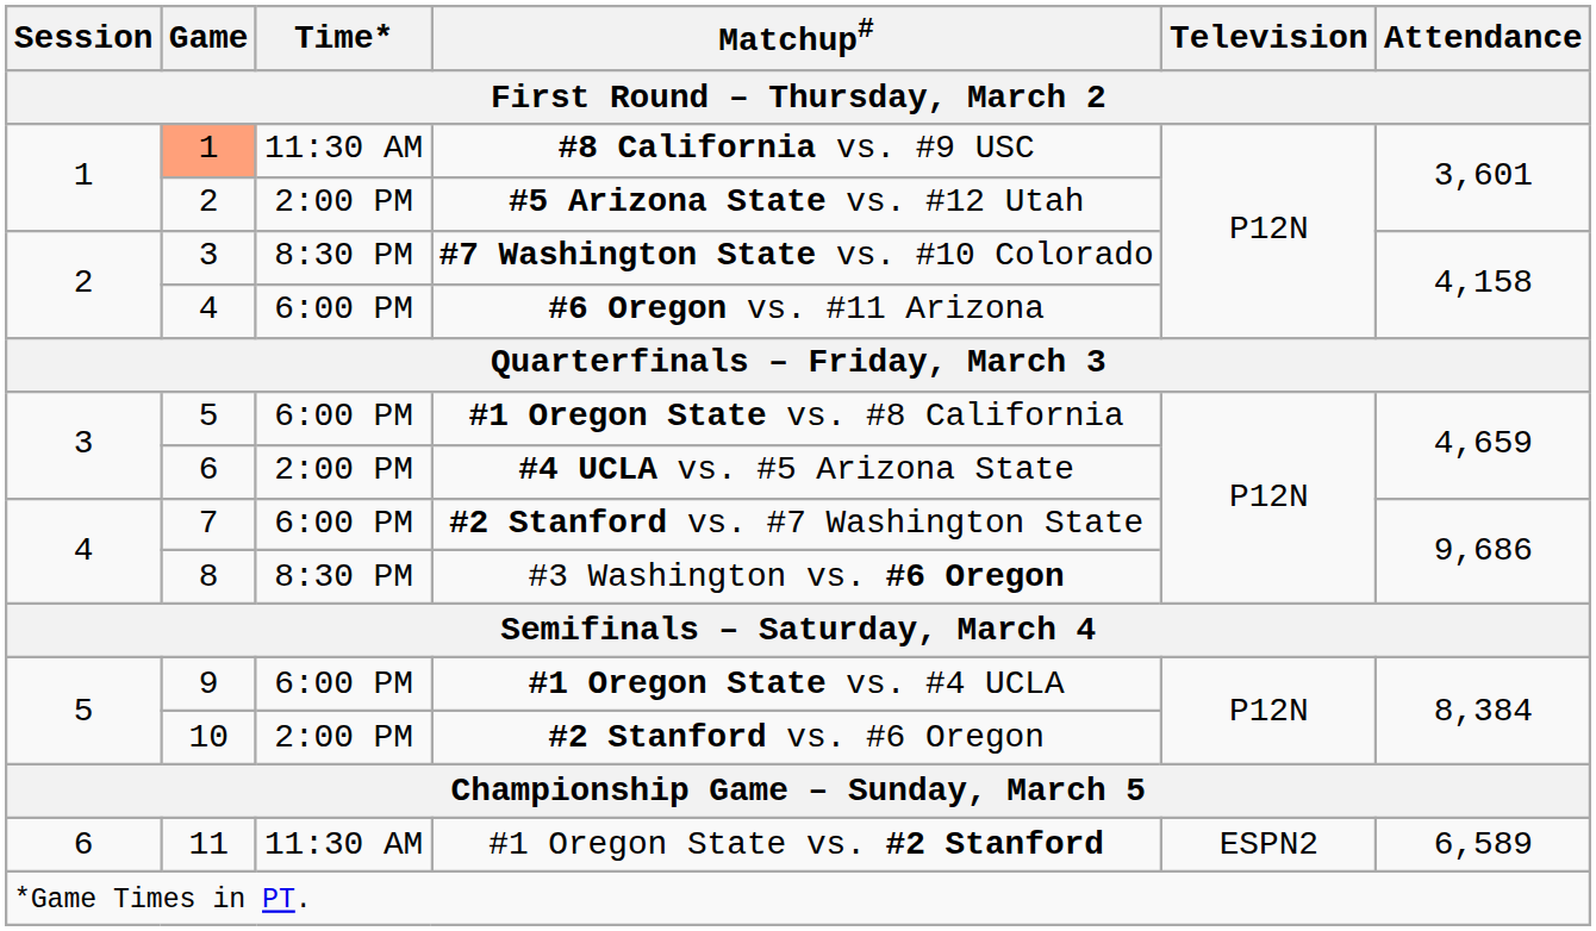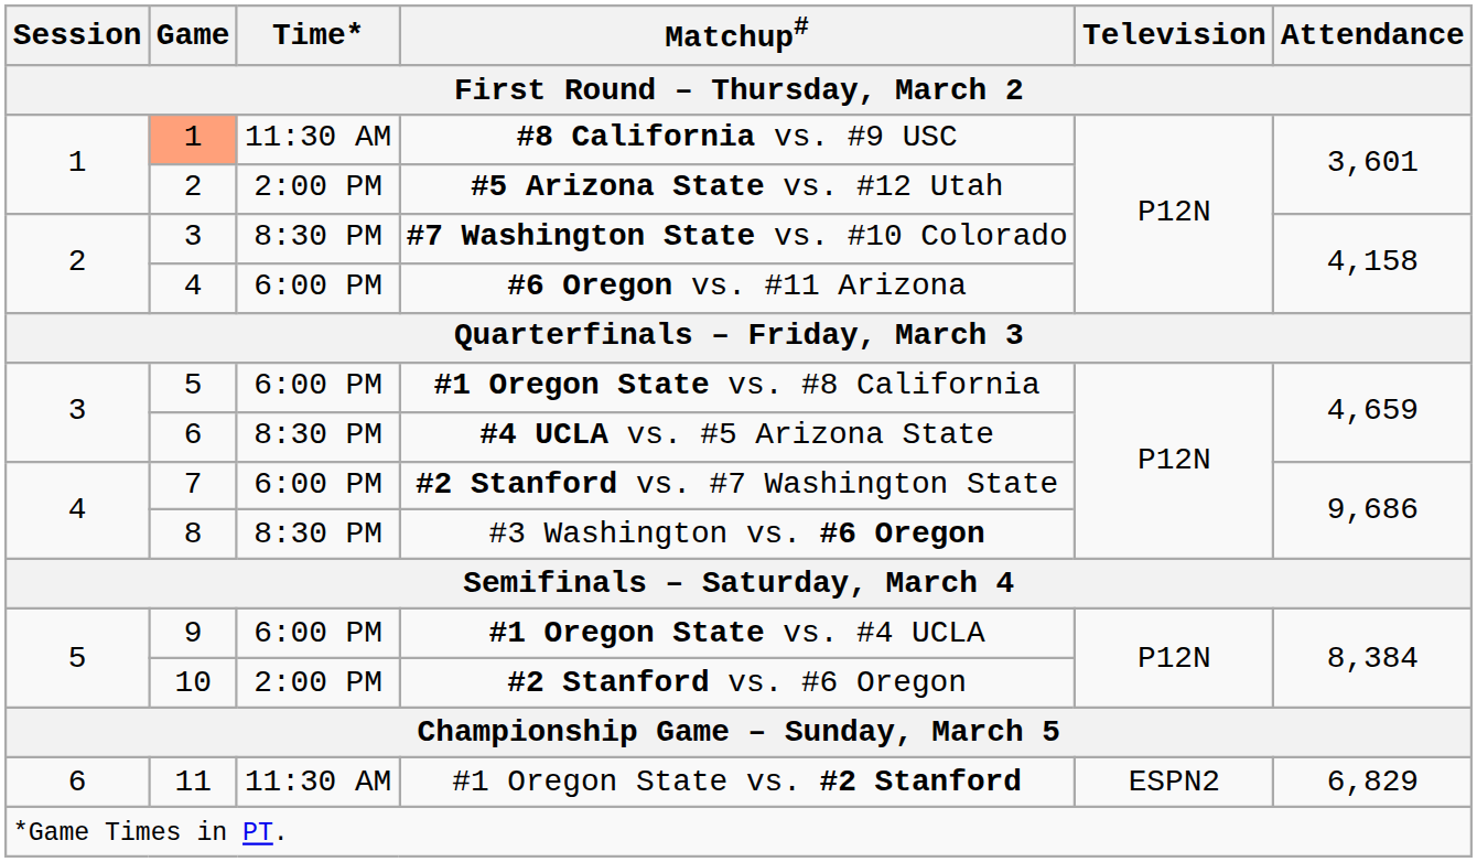#4 UCLA vs. #5 Arizona State | Time*: 2:00 PM -> 8:30 PM
#1 Oregon State vs. #2 Stanford | Attendance: 6,589 -> 6,829
